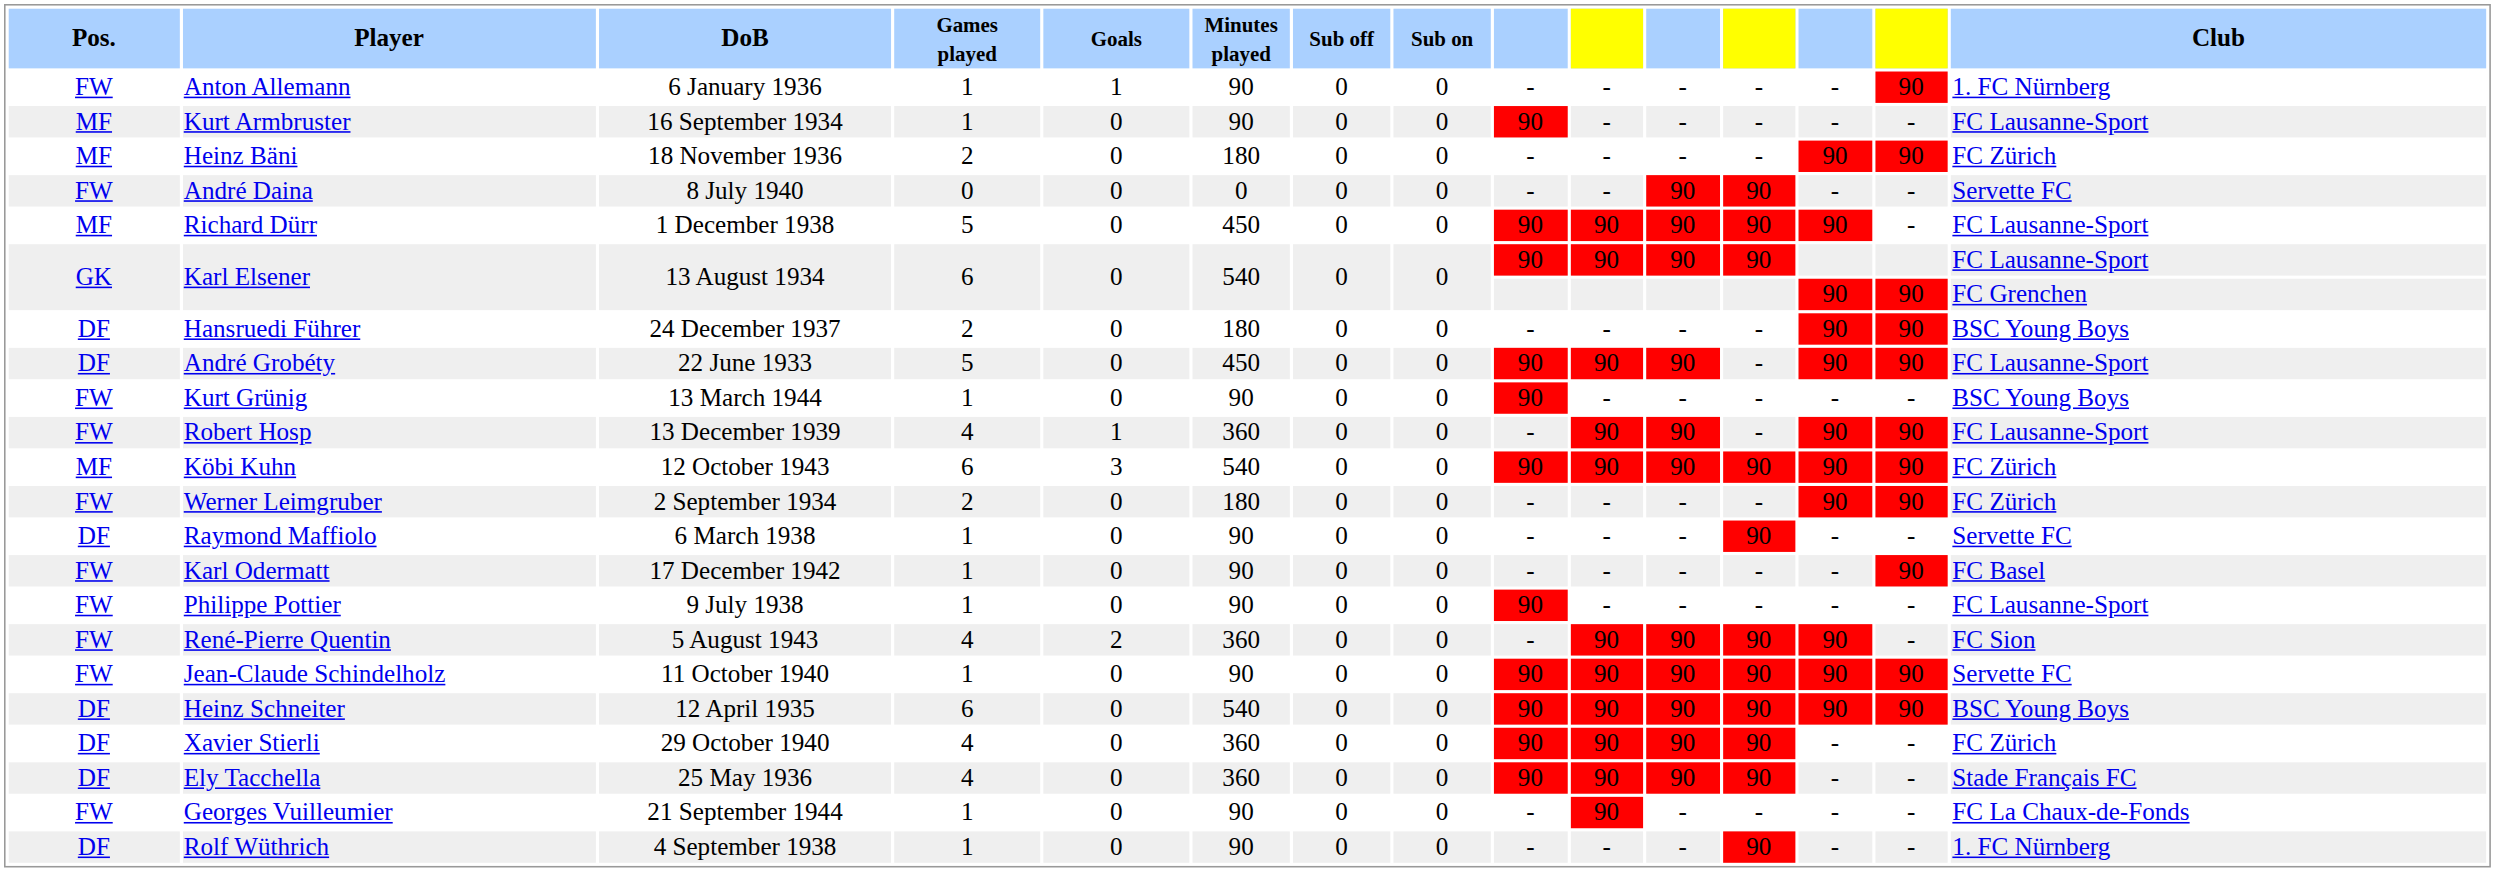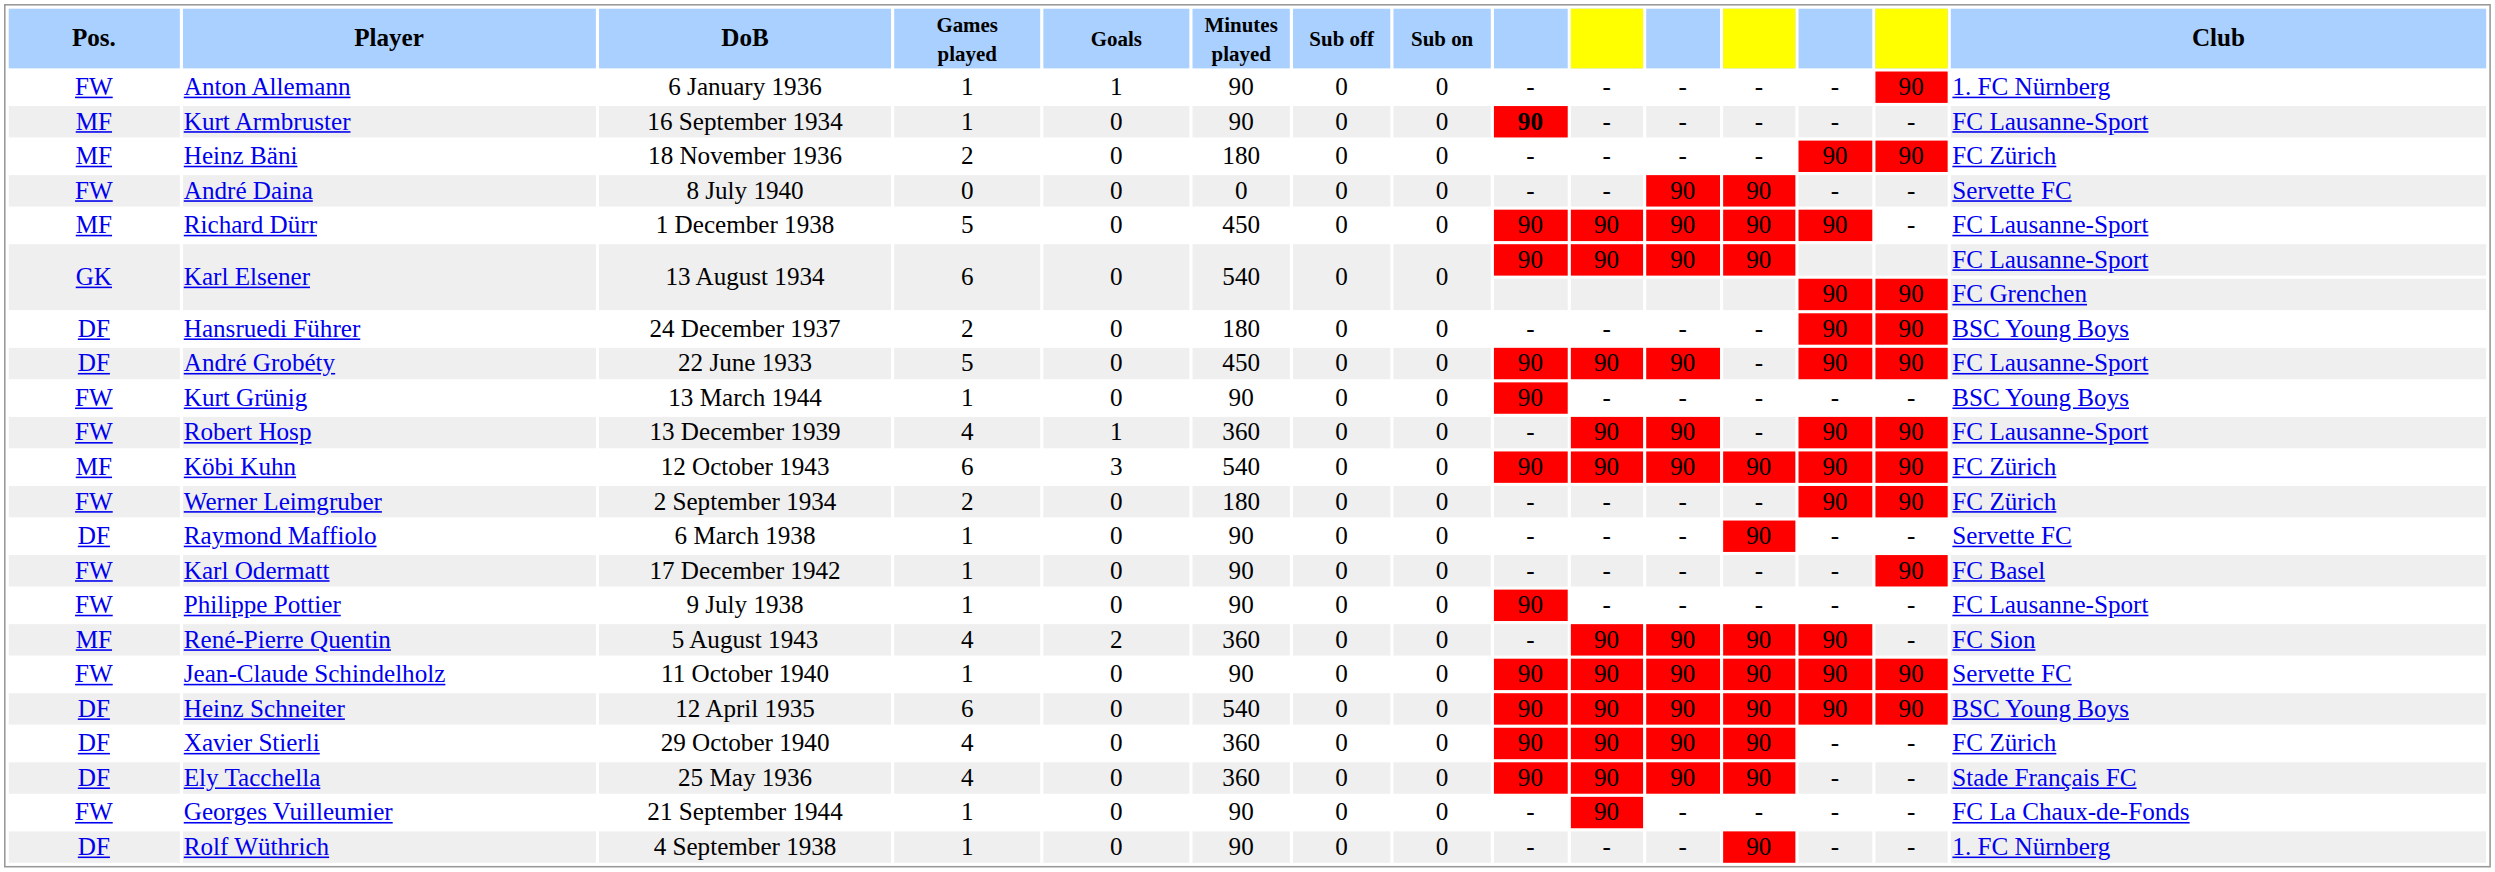Kurt Armbruster | column 9: normal -> bold
René-Pierre Quentin | Pos.: FW -> MF
